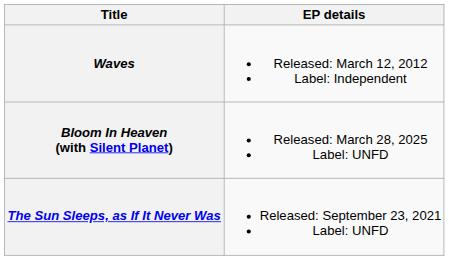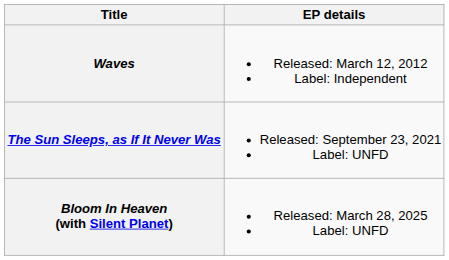rows swapped: The Sun Sleeps, as If It Never Was <-> Bloom In Heaven (with Silent Planet)
